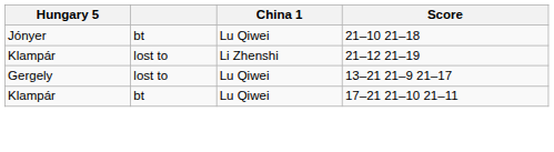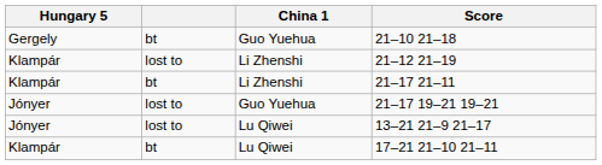21–10 21–18 | Hungary 5: Jónyer -> Gergely
21–10 21–18 | China 1: Lu Qiwei -> Guo Yuehua
+ row: Klampár | bt | Li Zhenshi | 21–17 21–11
+ row: Jónyer | lost to | Guo Yuehua | 21–17 19–21 19–21
13–21 21–9 21–17 | Hungary 5: Gergely -> Jónyer
